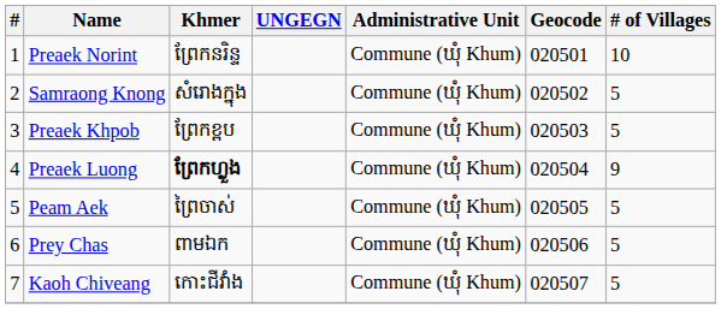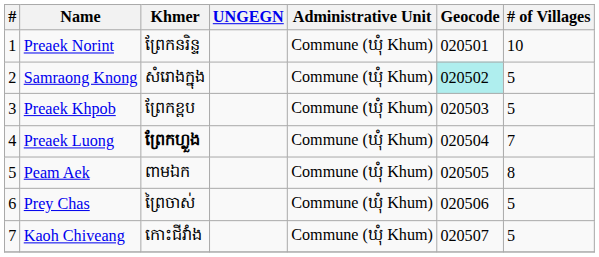Samraong Knong | Geocode: no background -> paleturquoise background
Preaek Luong | # of Villages: 9 -> 7
Peam Aek | Khmer: ព្រៃចាស់ -> ពាមឯក
Peam Aek | # of Villages: 5 -> 8
Prey Chas | Khmer: ពាមឯក -> ព្រៃចាស់
